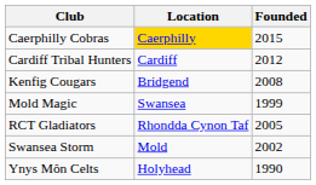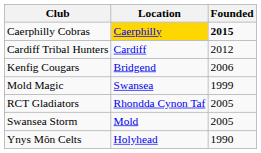Caerphilly Cobras | Founded: normal -> bold
Kenfig Cougars | Founded: 2008 -> 2006
Swansea Storm | Founded: 2002 -> 2005
